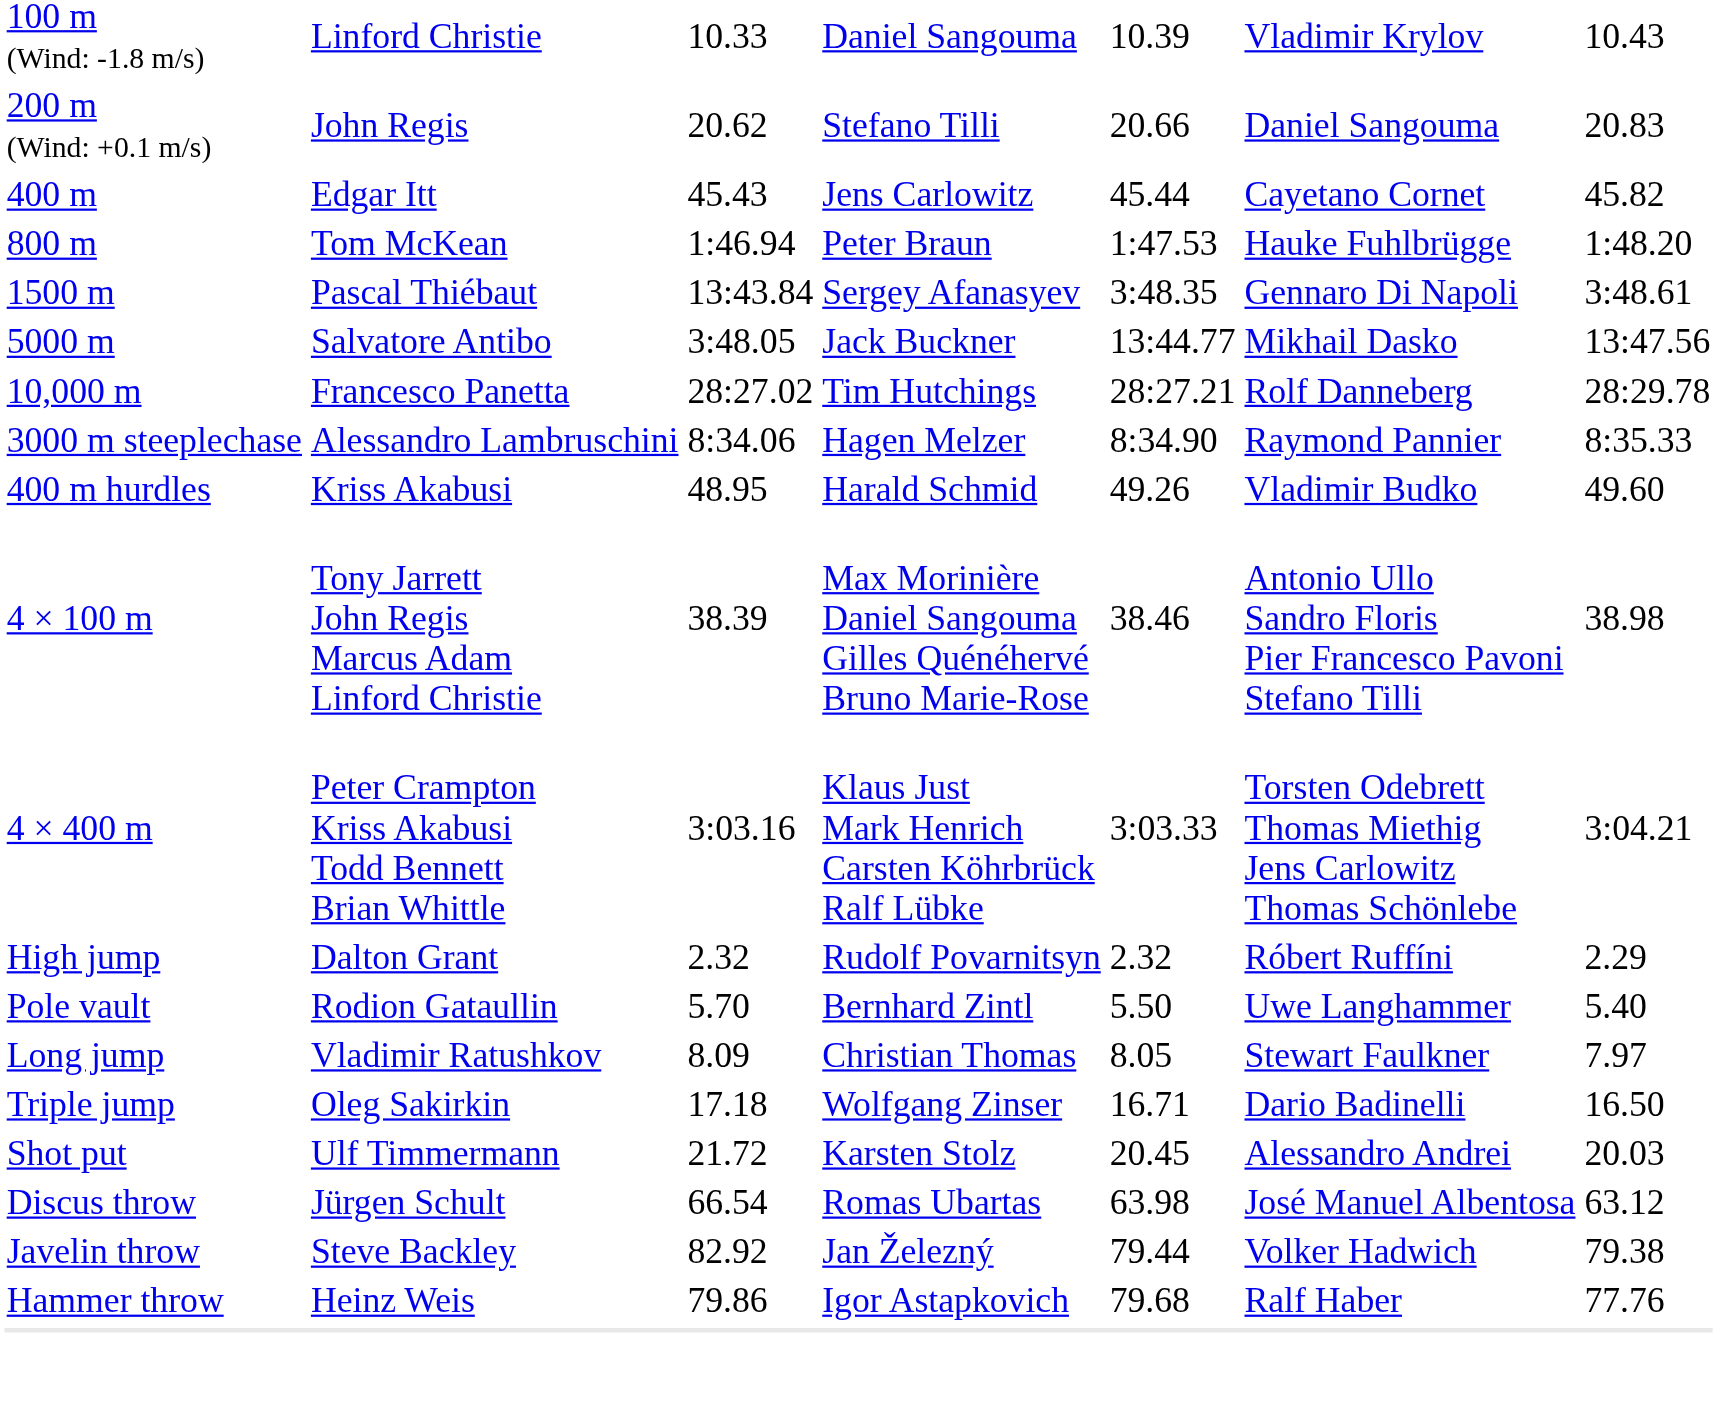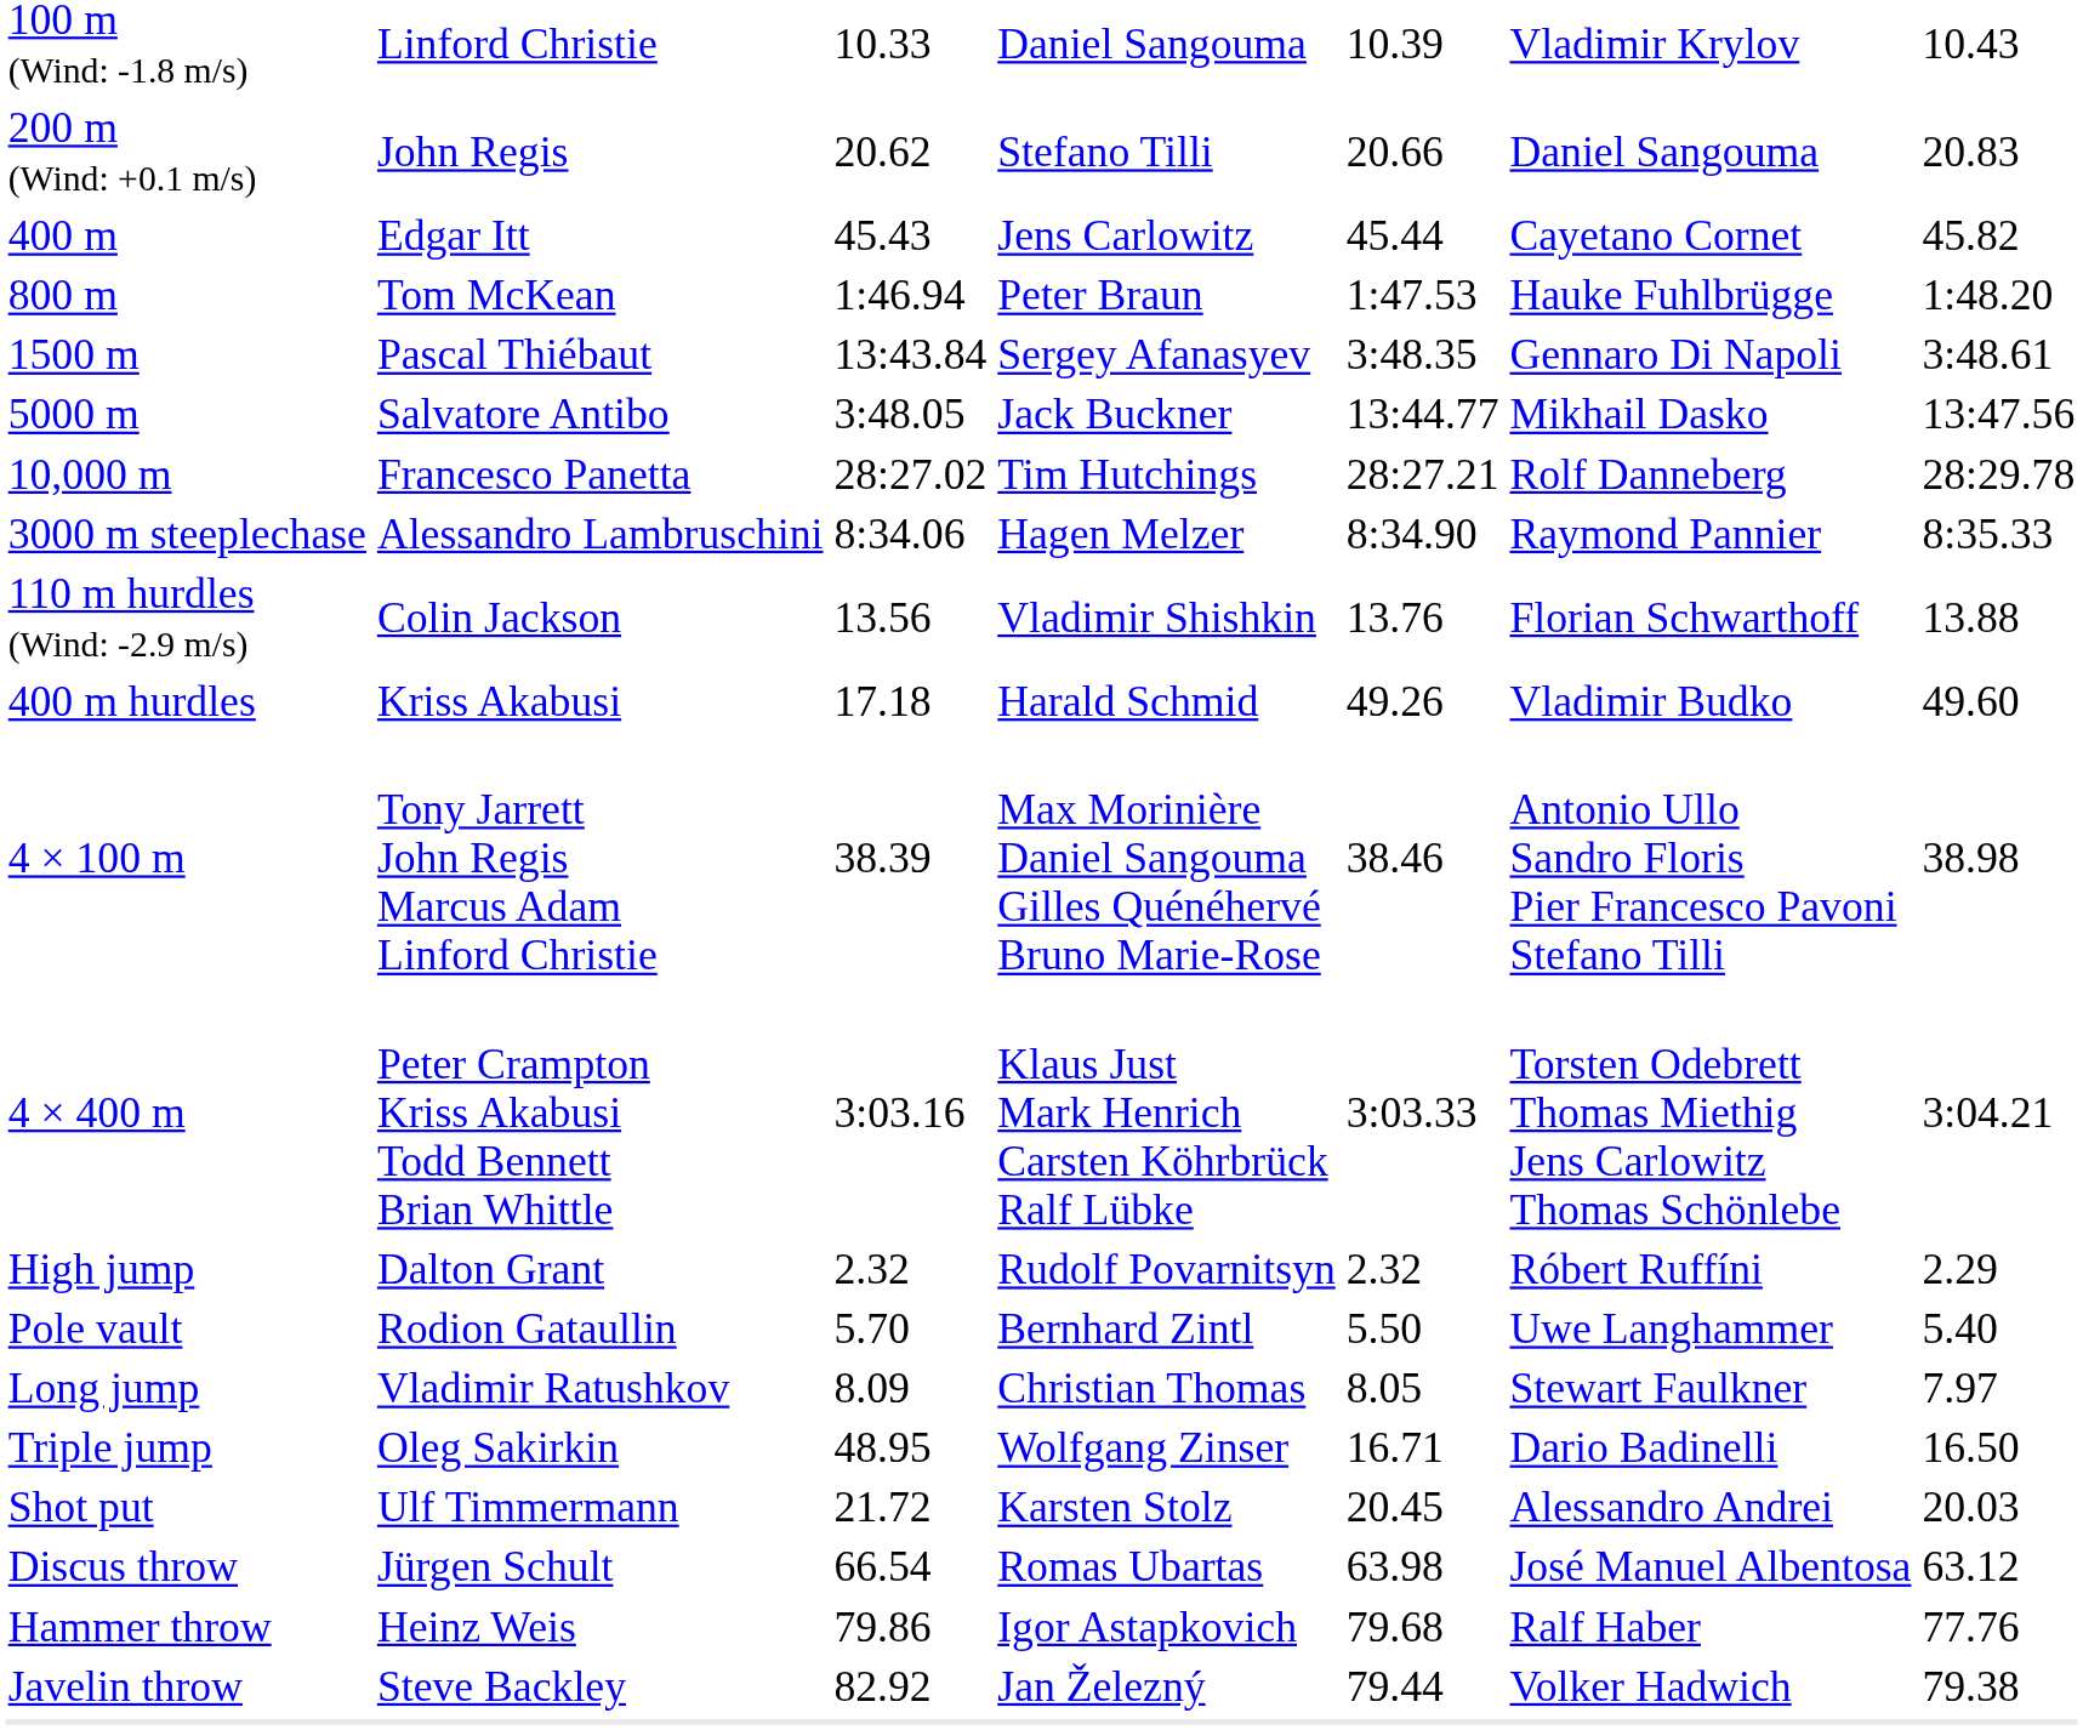+ row: 110 m hurdles (Wind: -2.9 m/s) | Colin Jackson | 13.56 | Vladimir Shishkin | 13.76 | Florian Schwarthoff | 13.88
400 m hurdles | column 3: 48.95 -> 17.18
Triple jump | column 3: 17.18 -> 48.95
rows swapped: Hammer throw <-> Javelin throw
